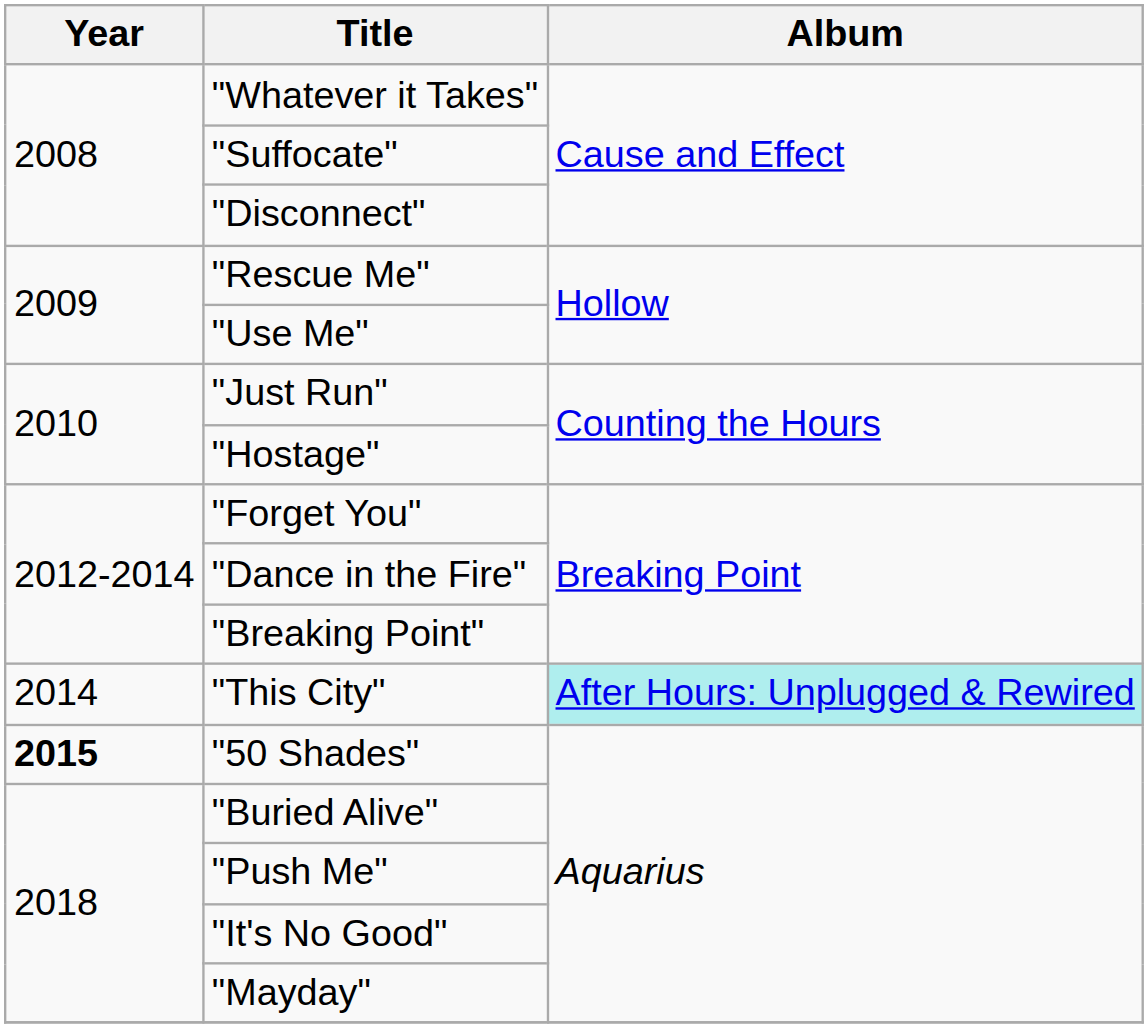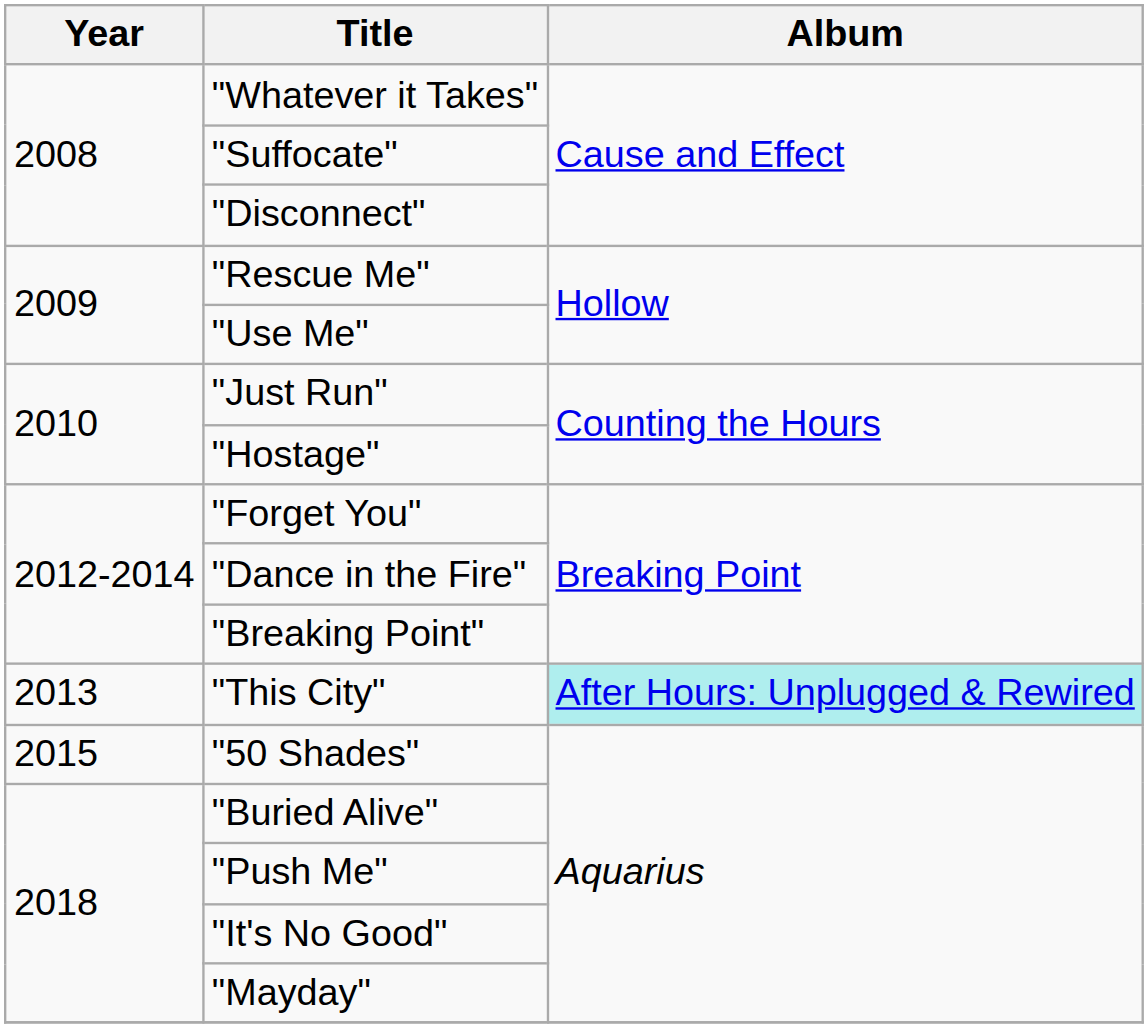"This City" | Year: 2014 -> 2013
"50 Shades" | Year: bold -> normal
